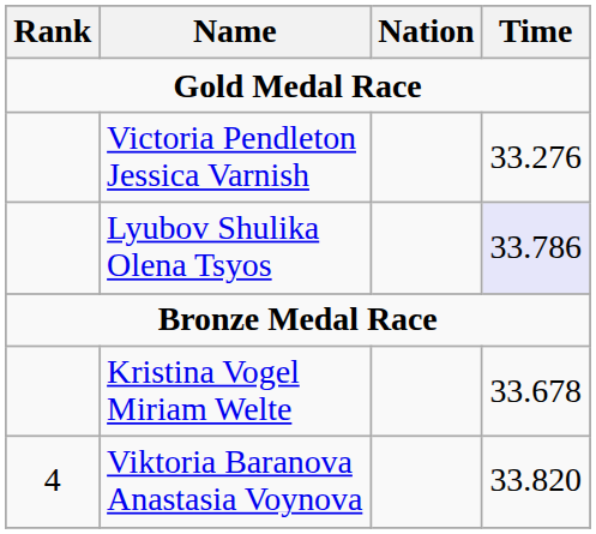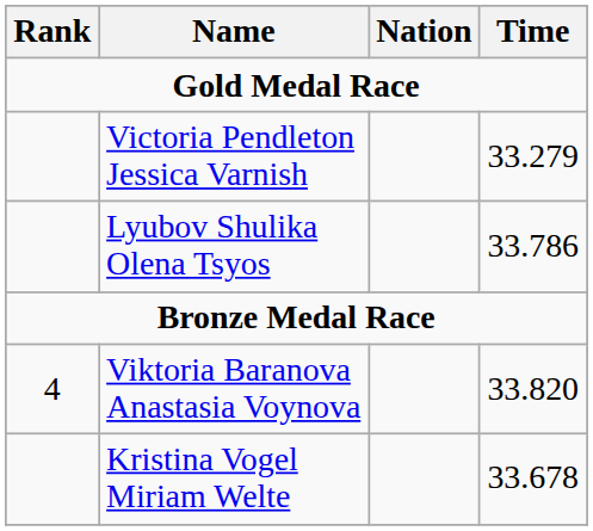Victoria Pendleton Jessica Varnish | Time: 33.276 -> 33.279
Lyubov Shulika Olena Tsyos | Time: lavender background -> no background
rows swapped: Kristina Vogel Miriam Welte <-> Viktoria Baranova Anastasia Voynova
